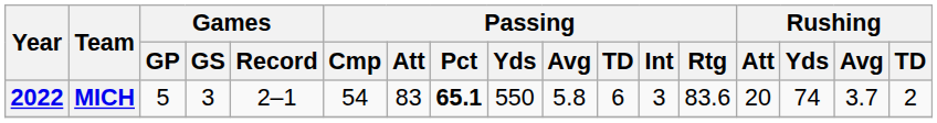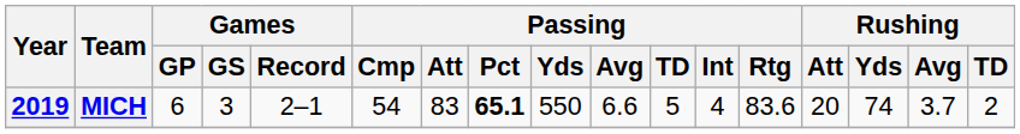MICH | Year: 2022 -> 2019
MICH | Games / GP: 5 -> 6
MICH | Passing / Avg: 5.8 -> 6.6
MICH | Passing / TD: 6 -> 5
MICH | Passing / Int: 3 -> 4
